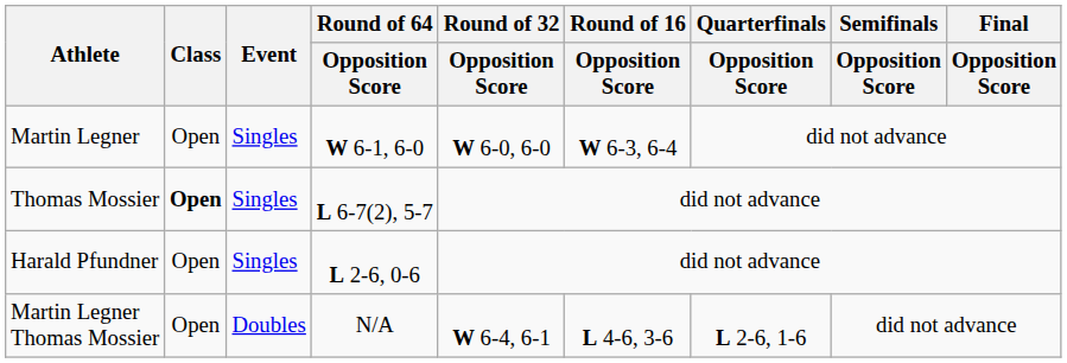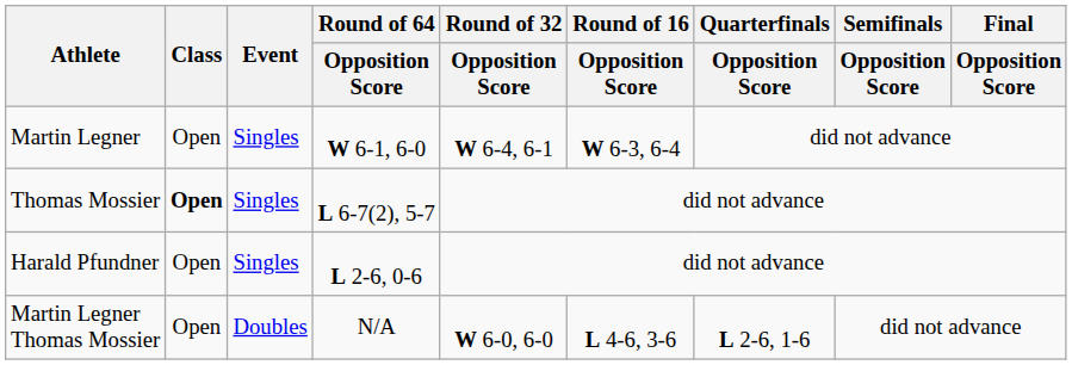Martin Legner | Round of 32 / Opposition Score: W 6-0, 6-0 -> W 6-4, 6-1
Martin Legner Thomas Mossier | Round of 32 / Opposition Score: W 6-4, 6-1 -> W 6-0, 6-0
